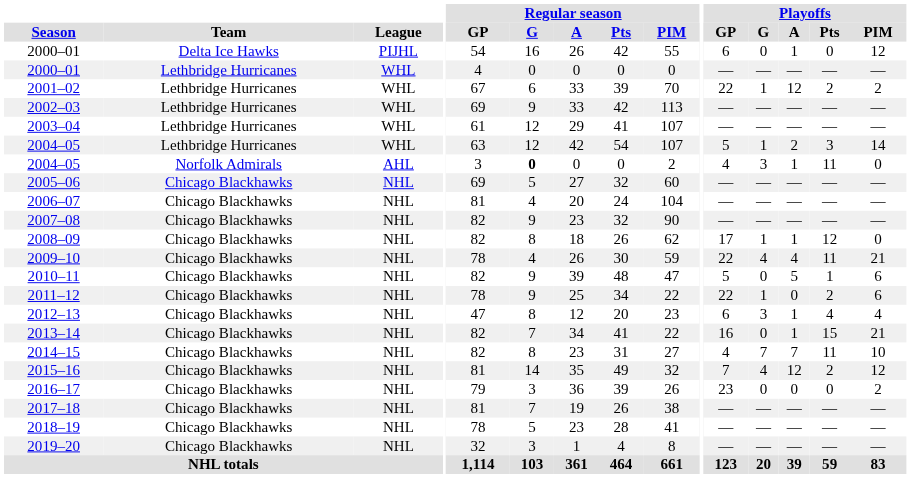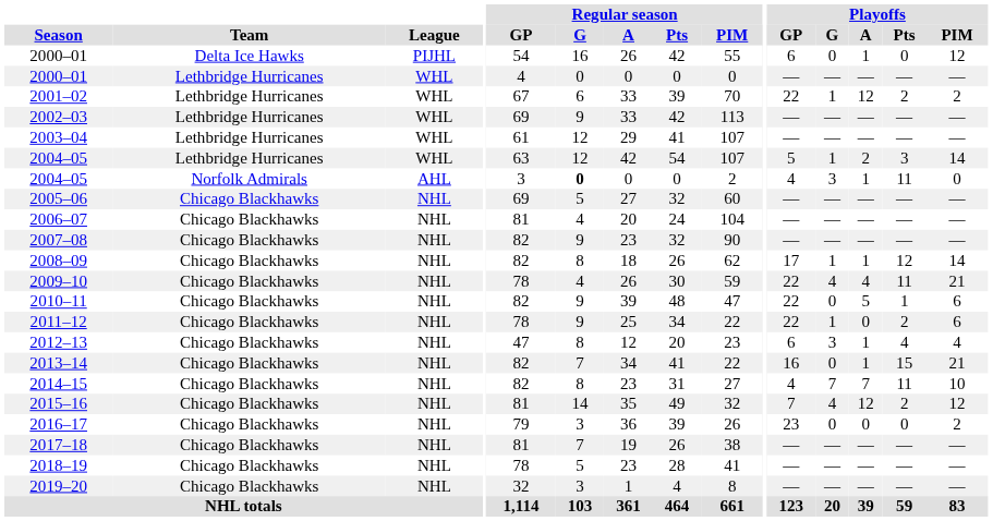2008–09 | Playoffs / PIM: 0 -> 14
2010–11 | Playoffs / GP: 5 -> 22
